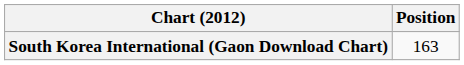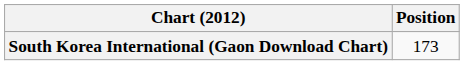South Korea International (Gaon Download Chart) | Position: 163 -> 173
